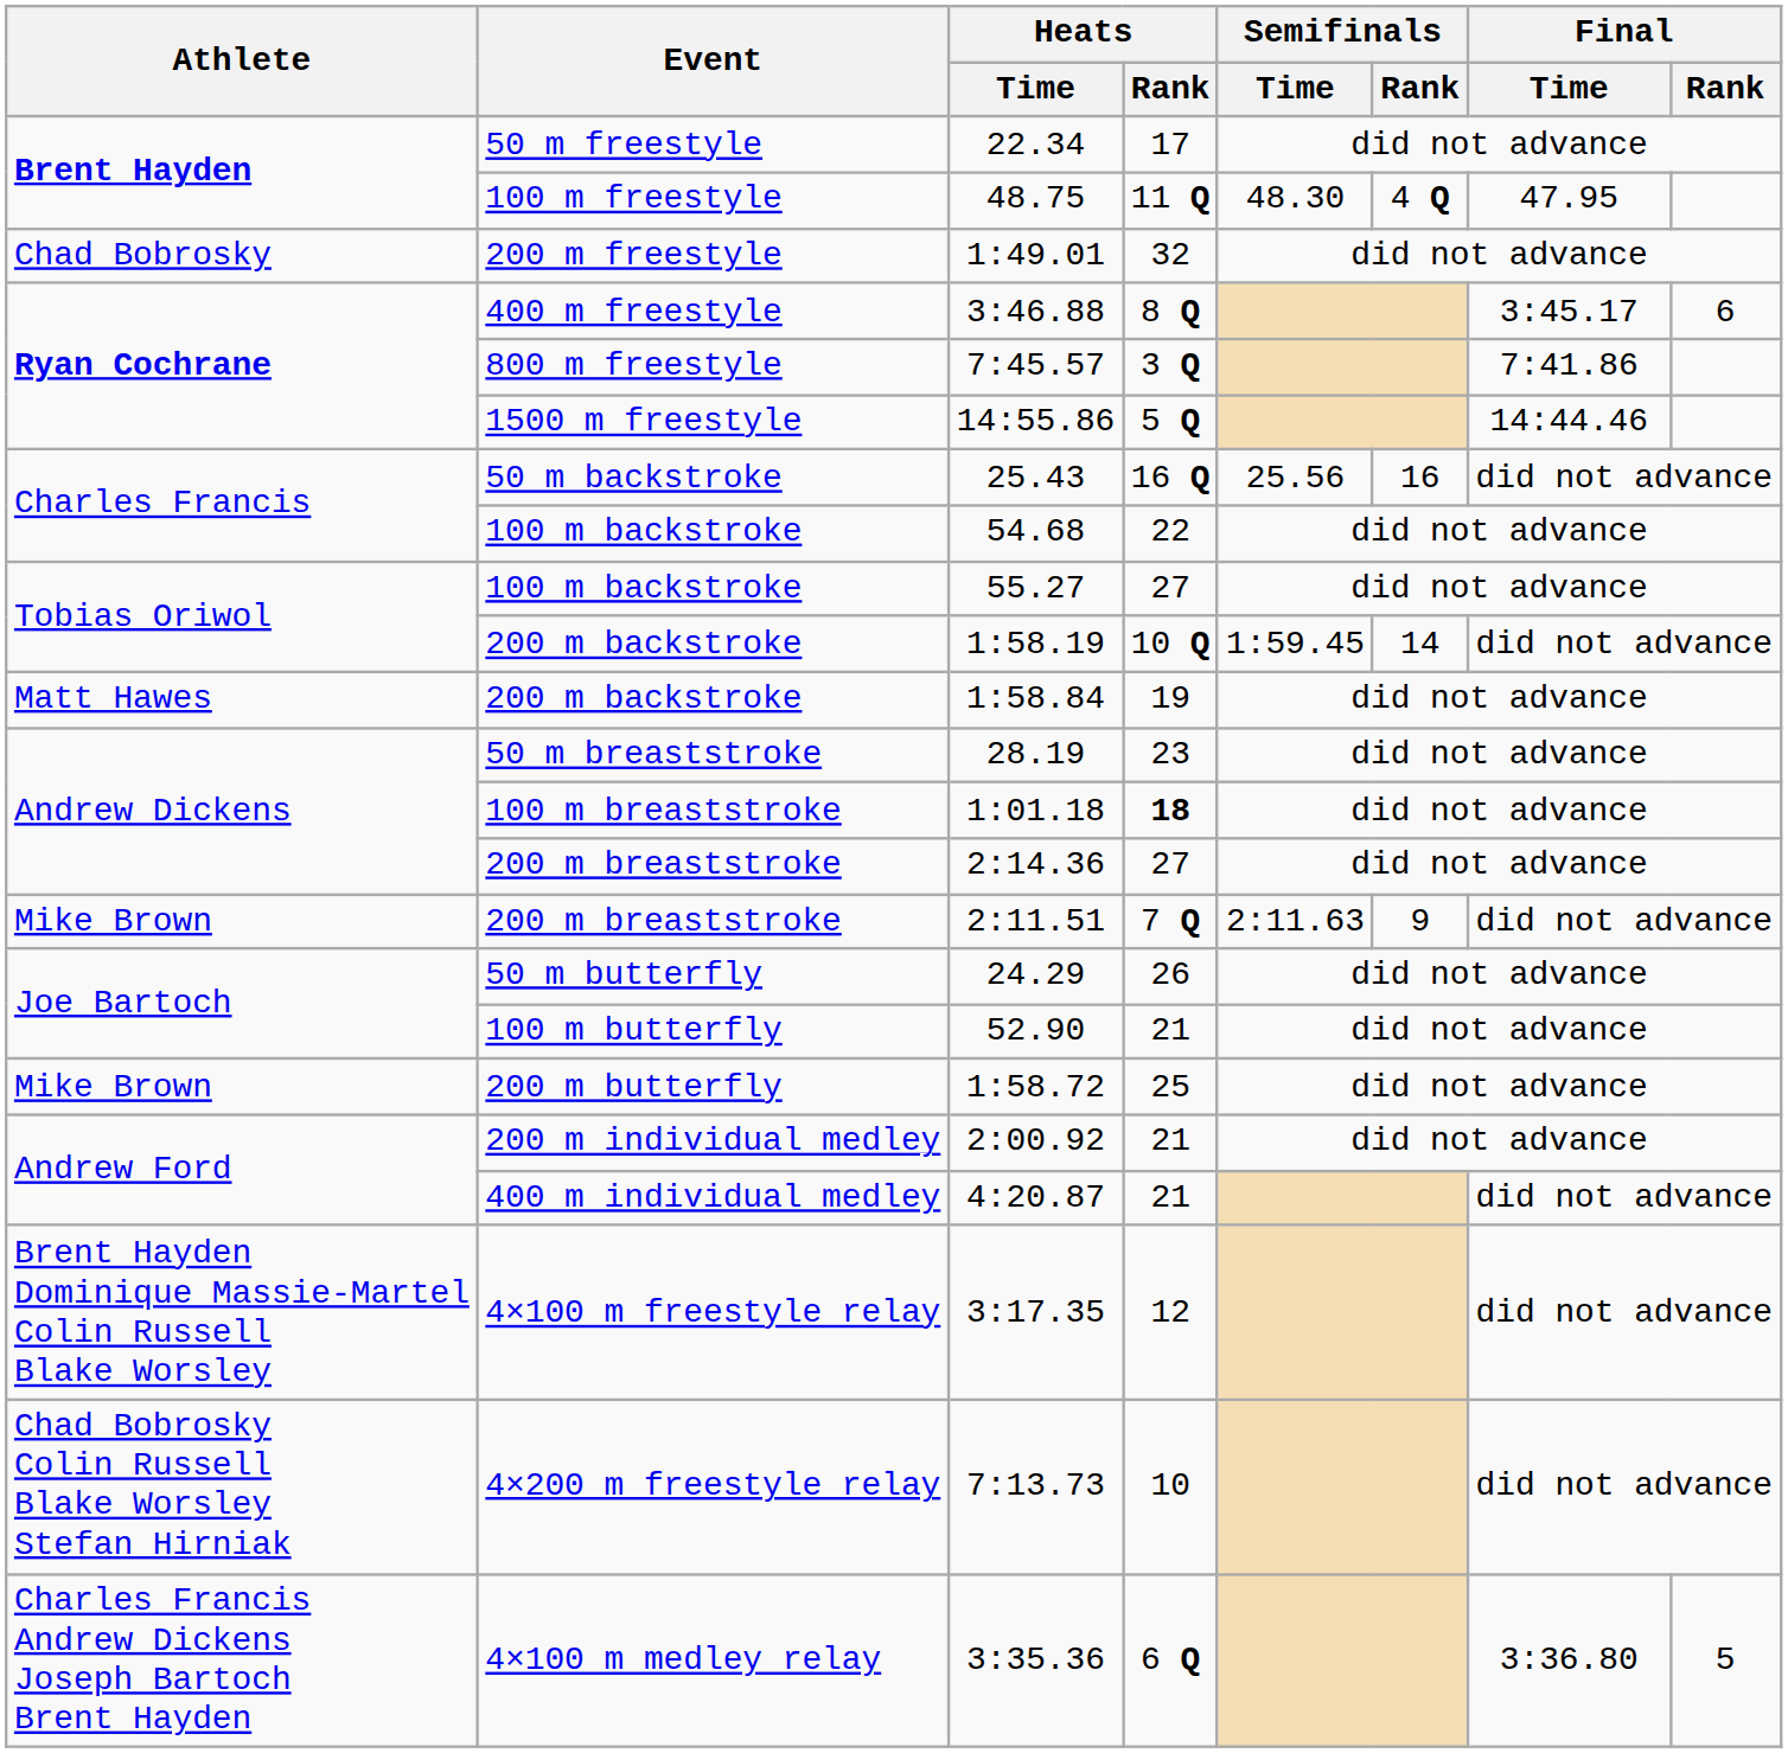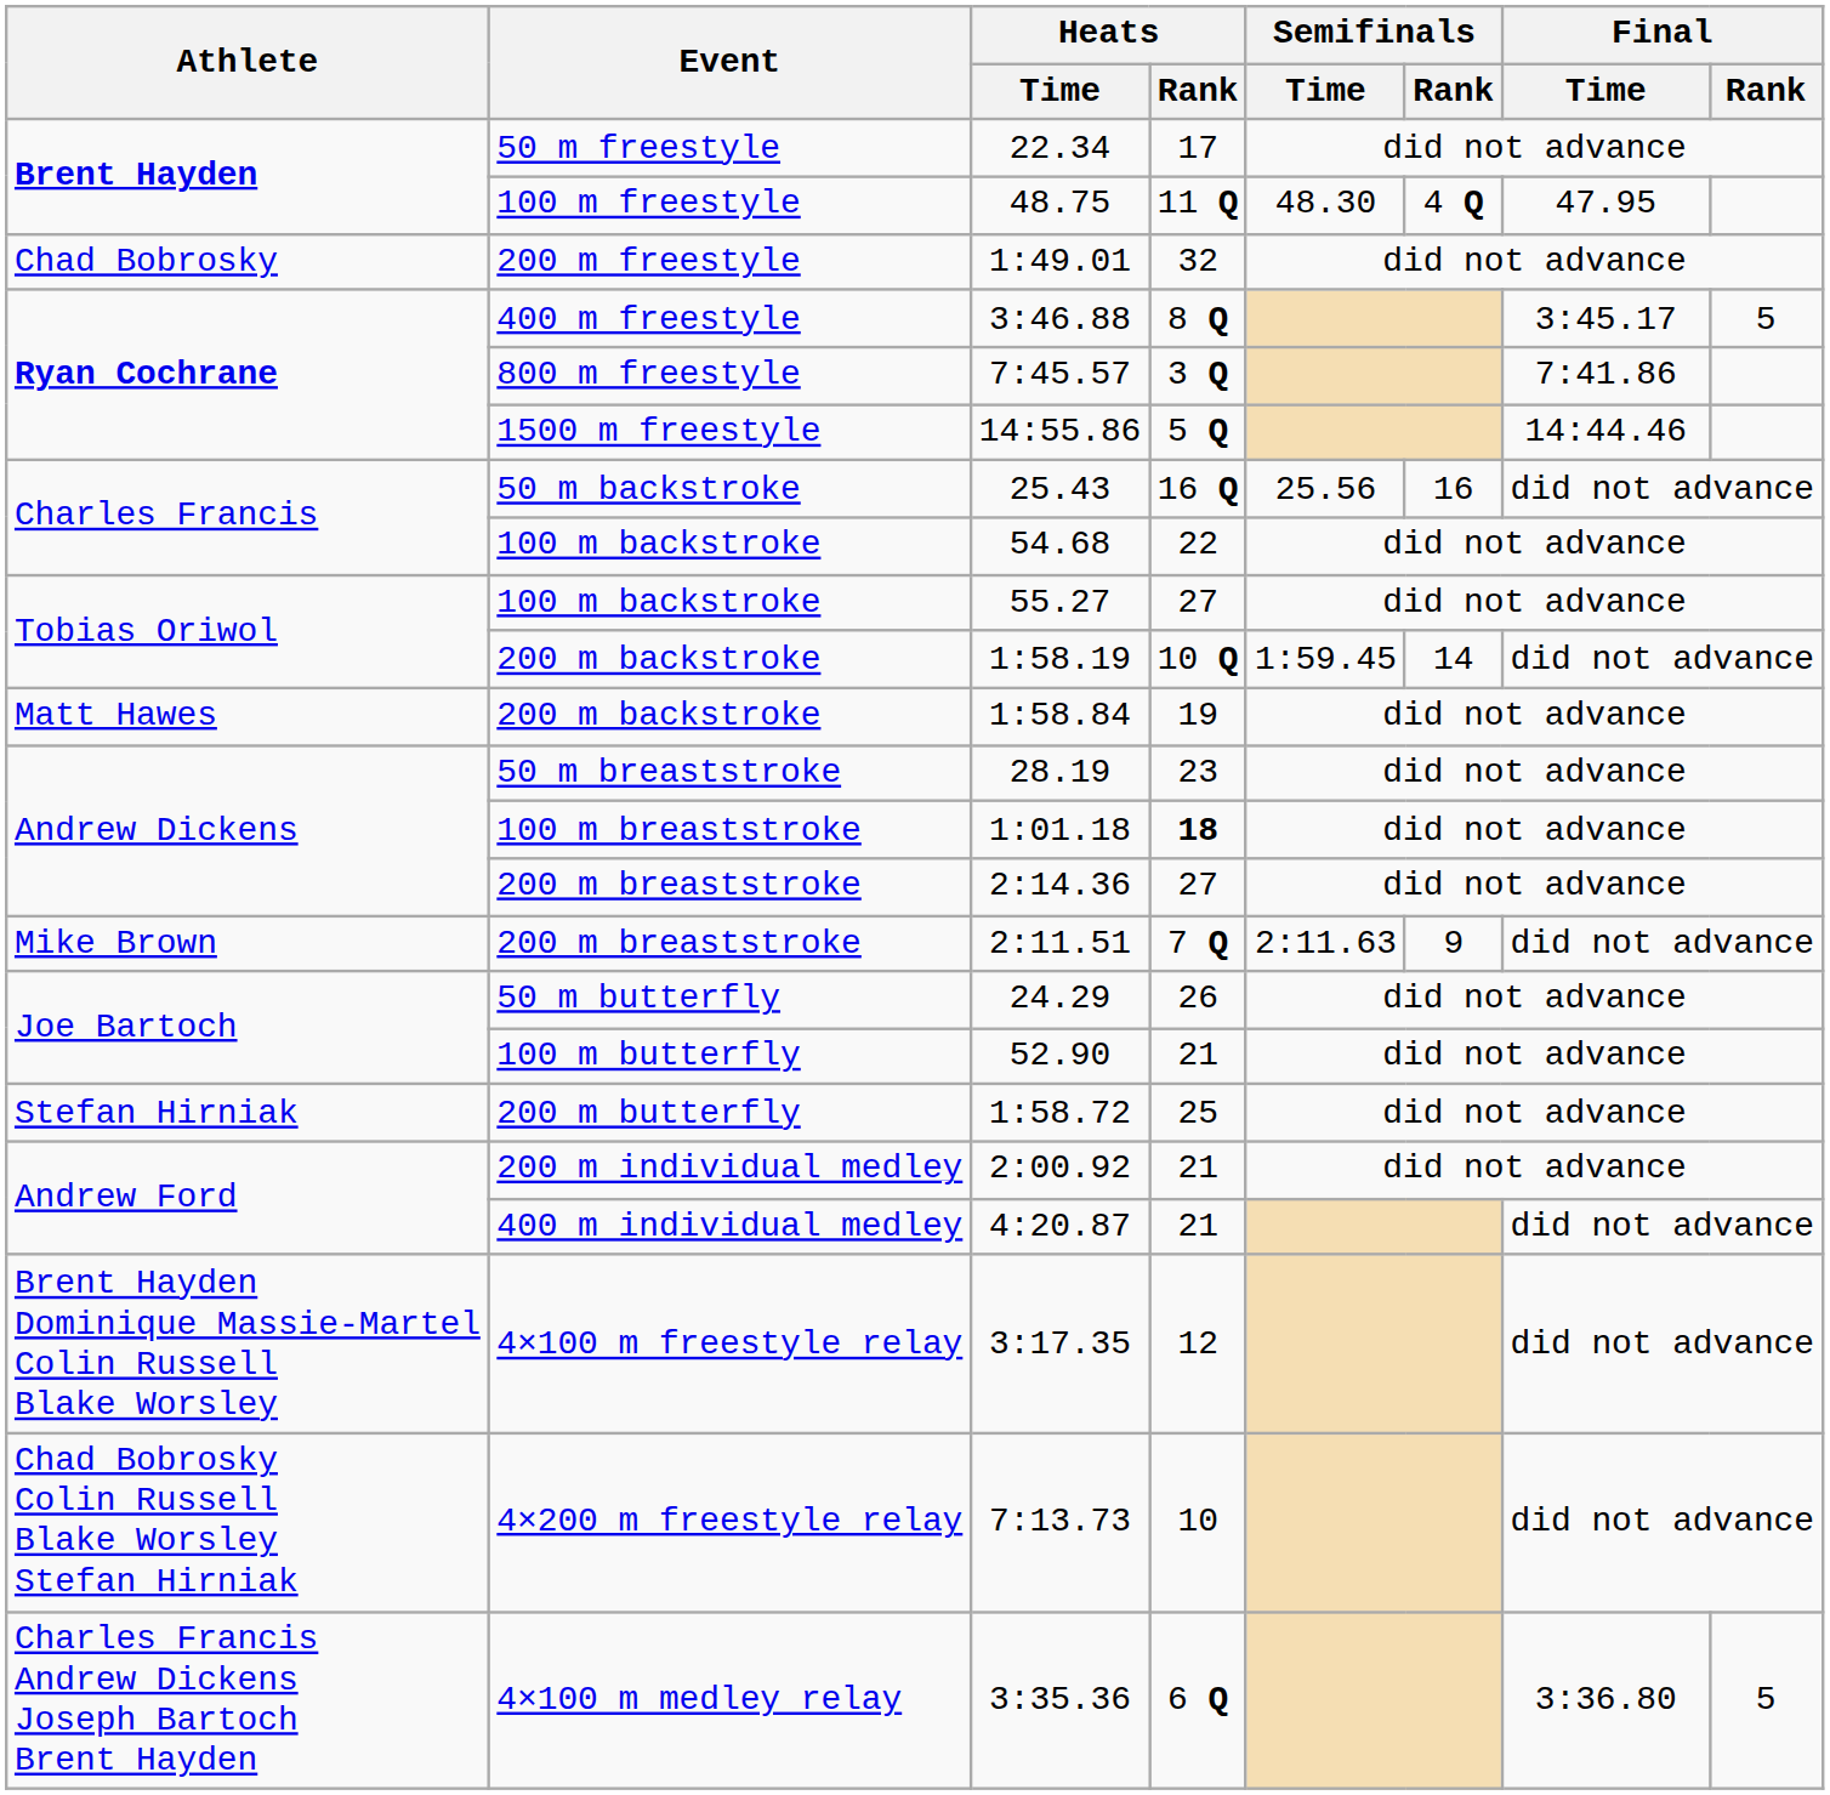3:46.88 | Final / Rank: 6 -> 5
1:58.72 | Athlete: Mike Brown -> Stefan Hirniak
